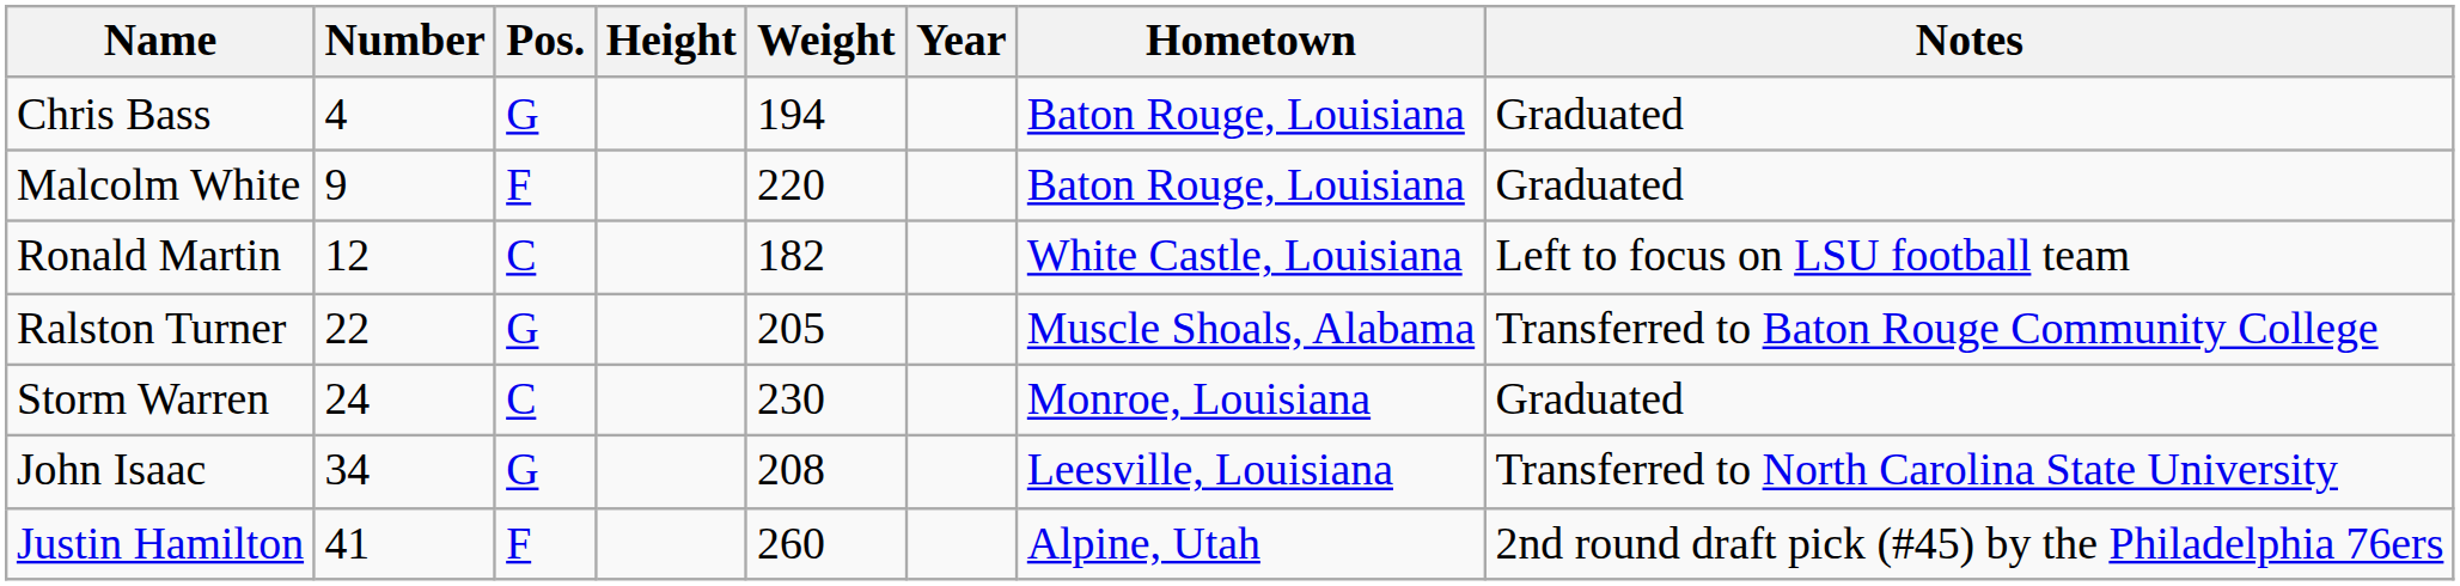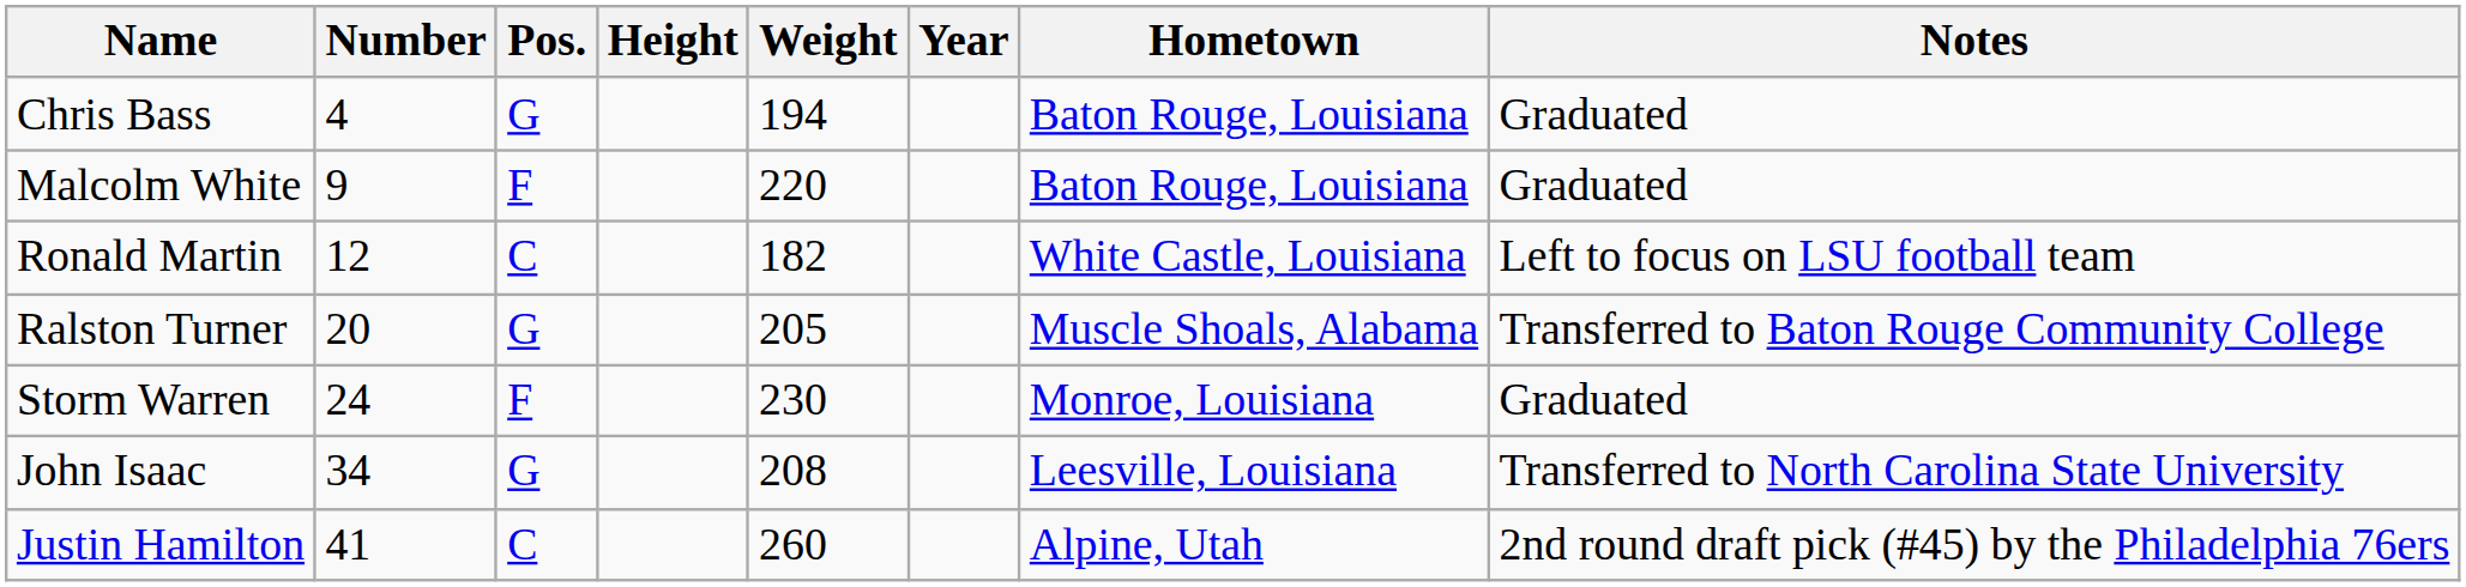Ralston Turner | Number: 22 -> 20
Storm Warren | Pos.: C -> F
Justin Hamilton | Pos.: F -> C
